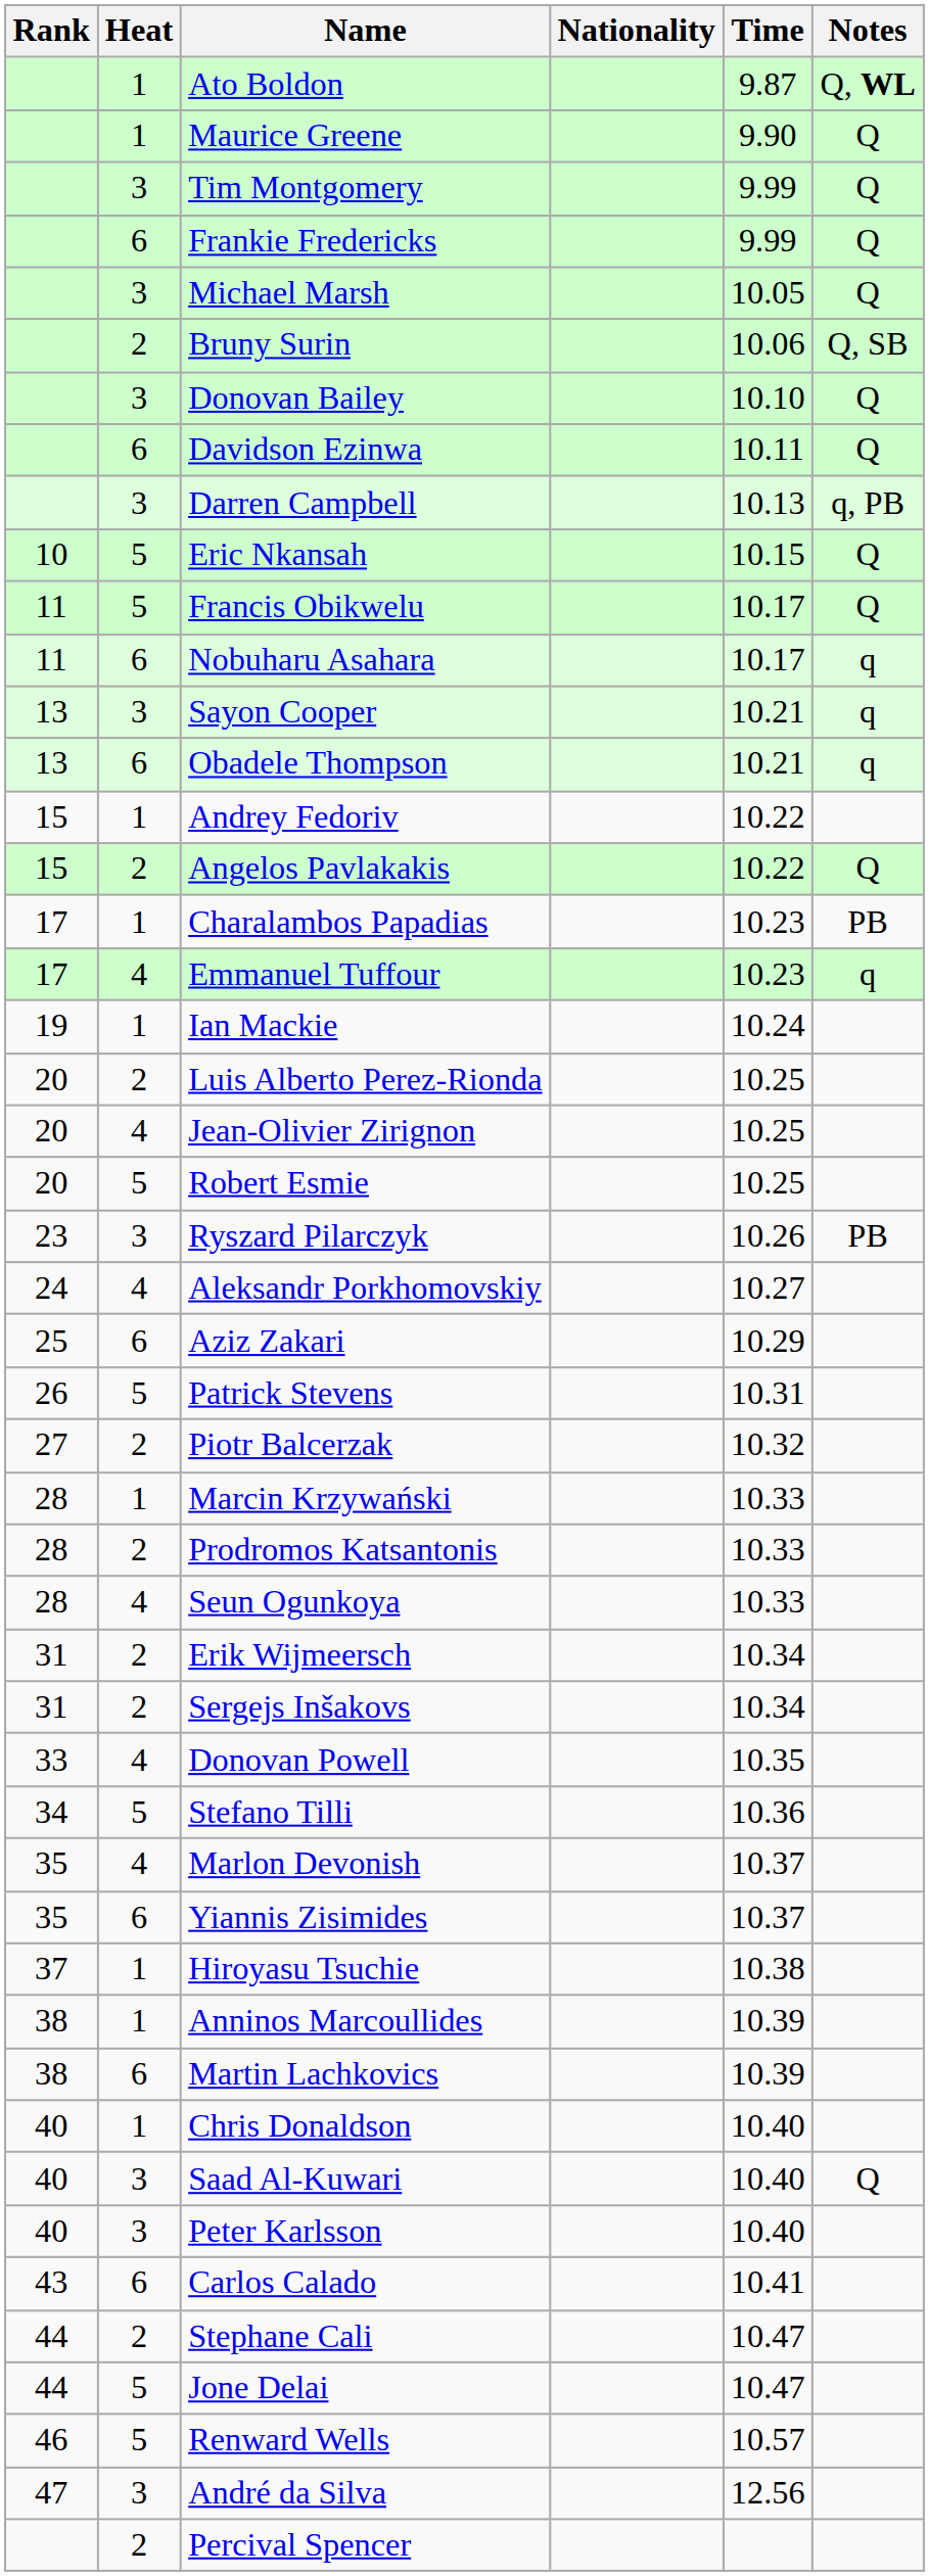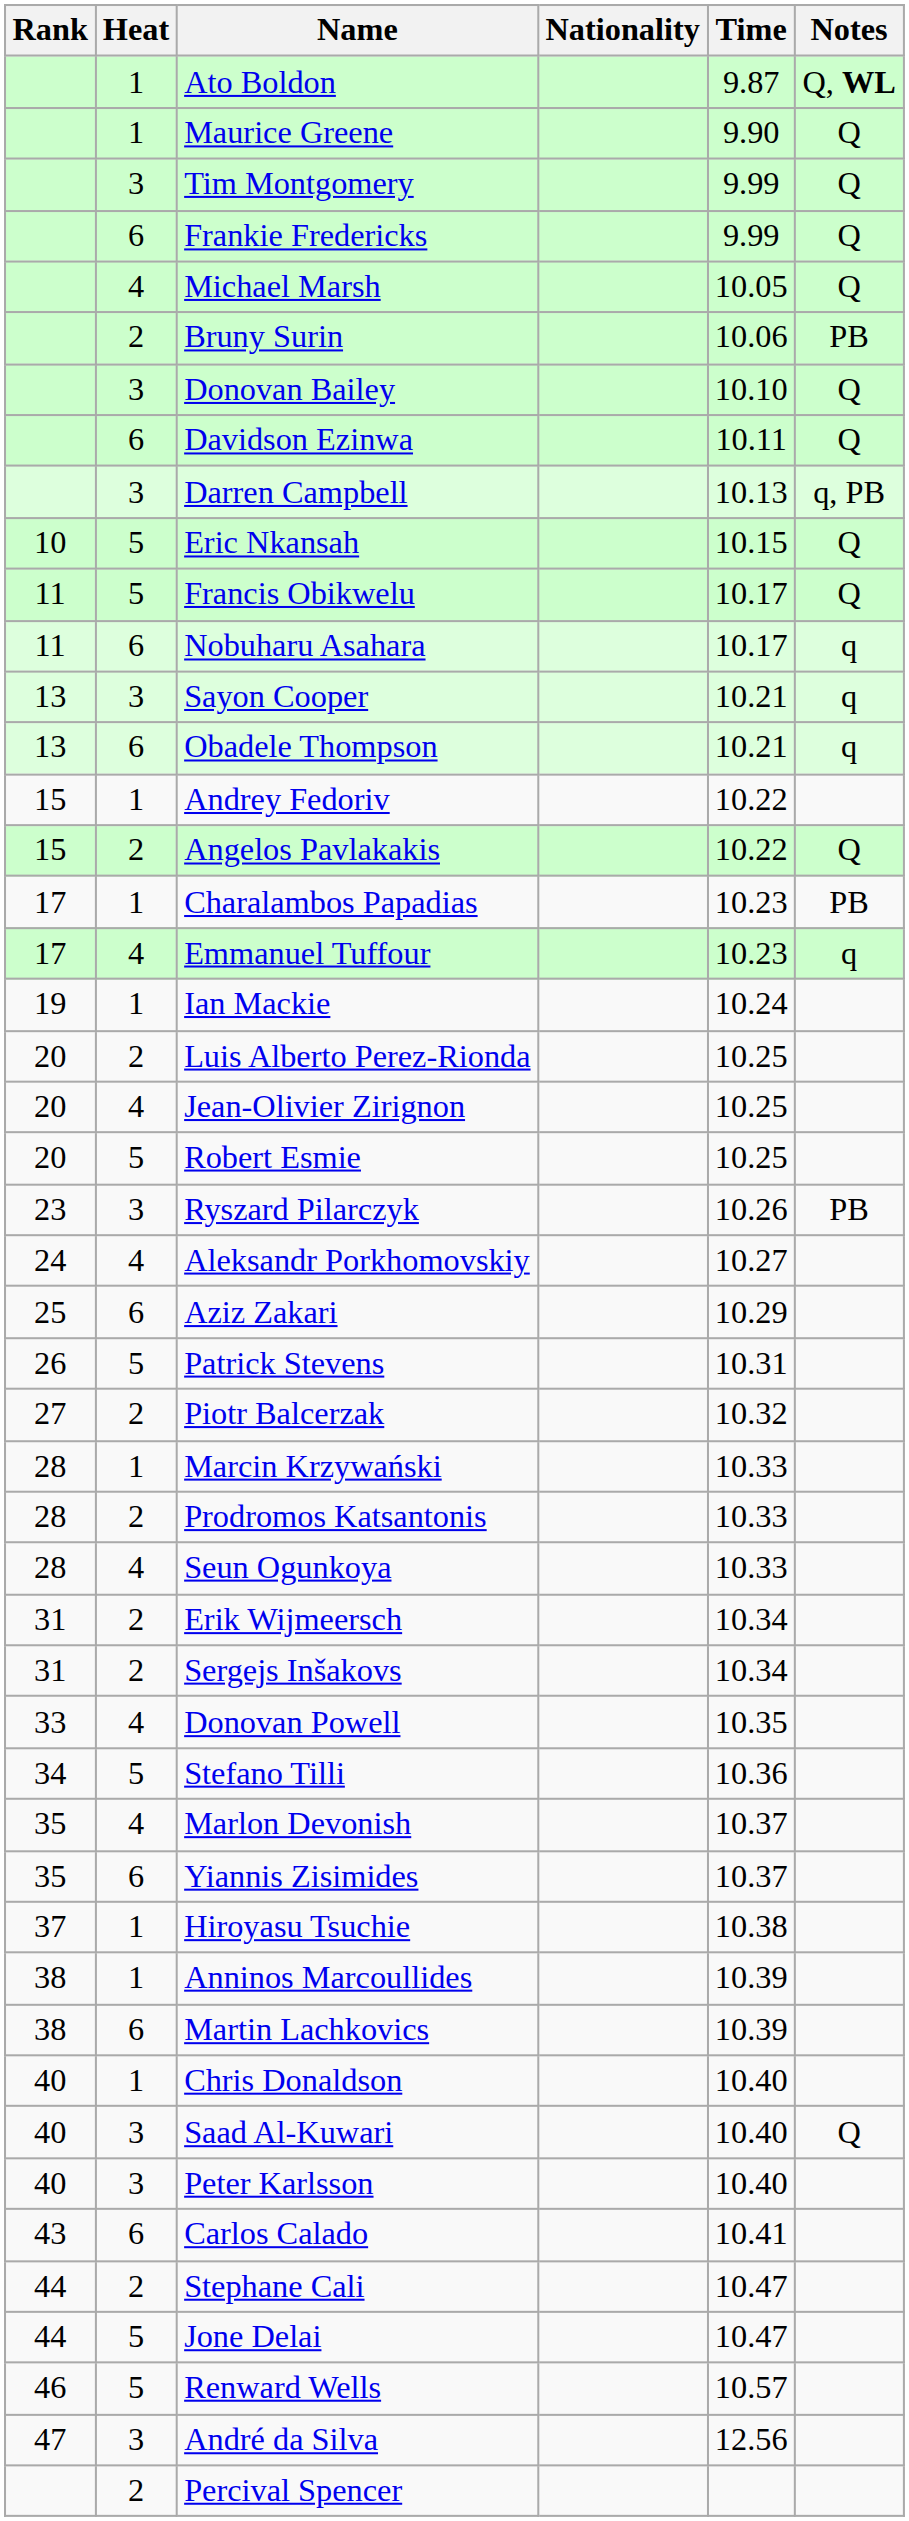Michael Marsh | Heat: 3 -> 4
Bruny Surin | Notes: Q, SB -> PB
